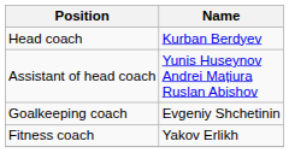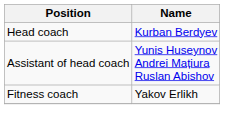- row: Goalkeeping coach | Evgeniy Shchetinin
